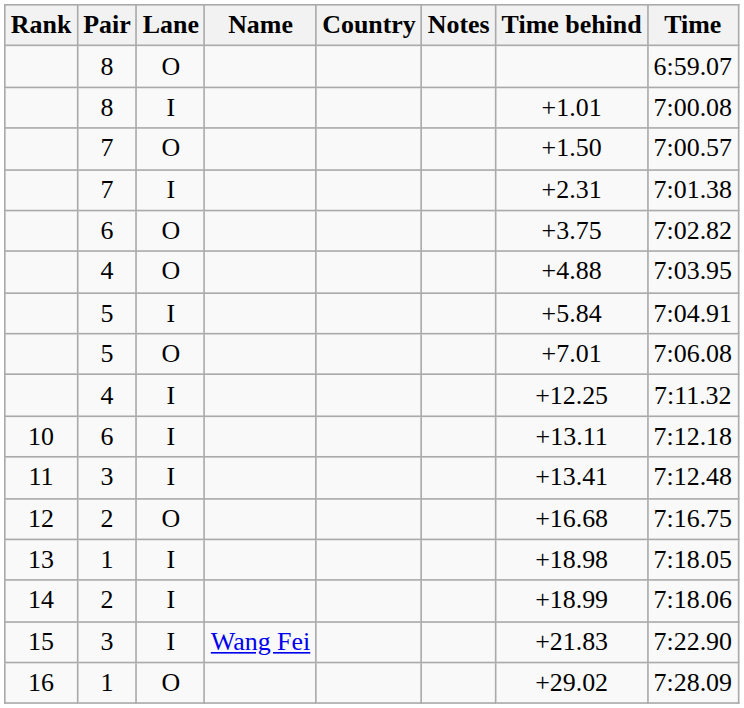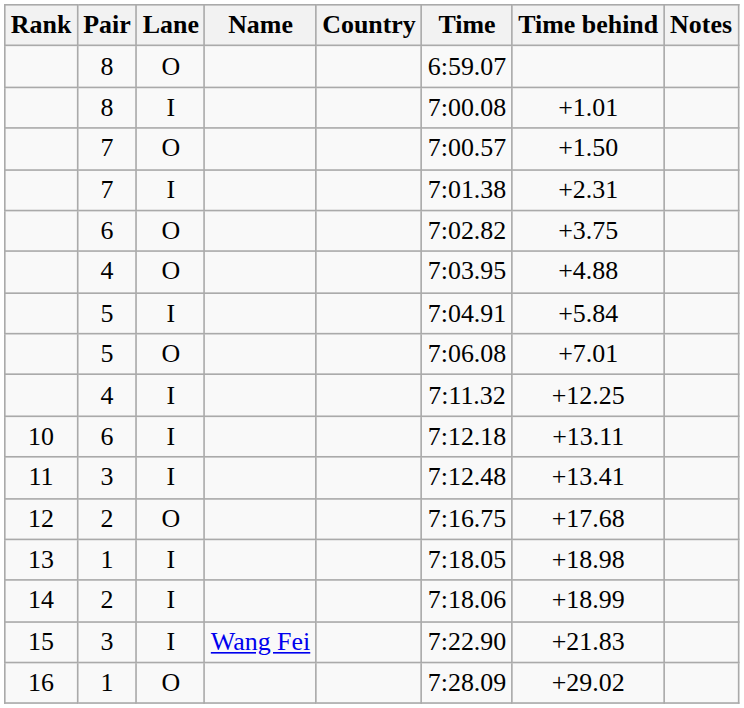columns swapped: Time <-> Notes
12 | Time behind: +16.68 -> +17.68
